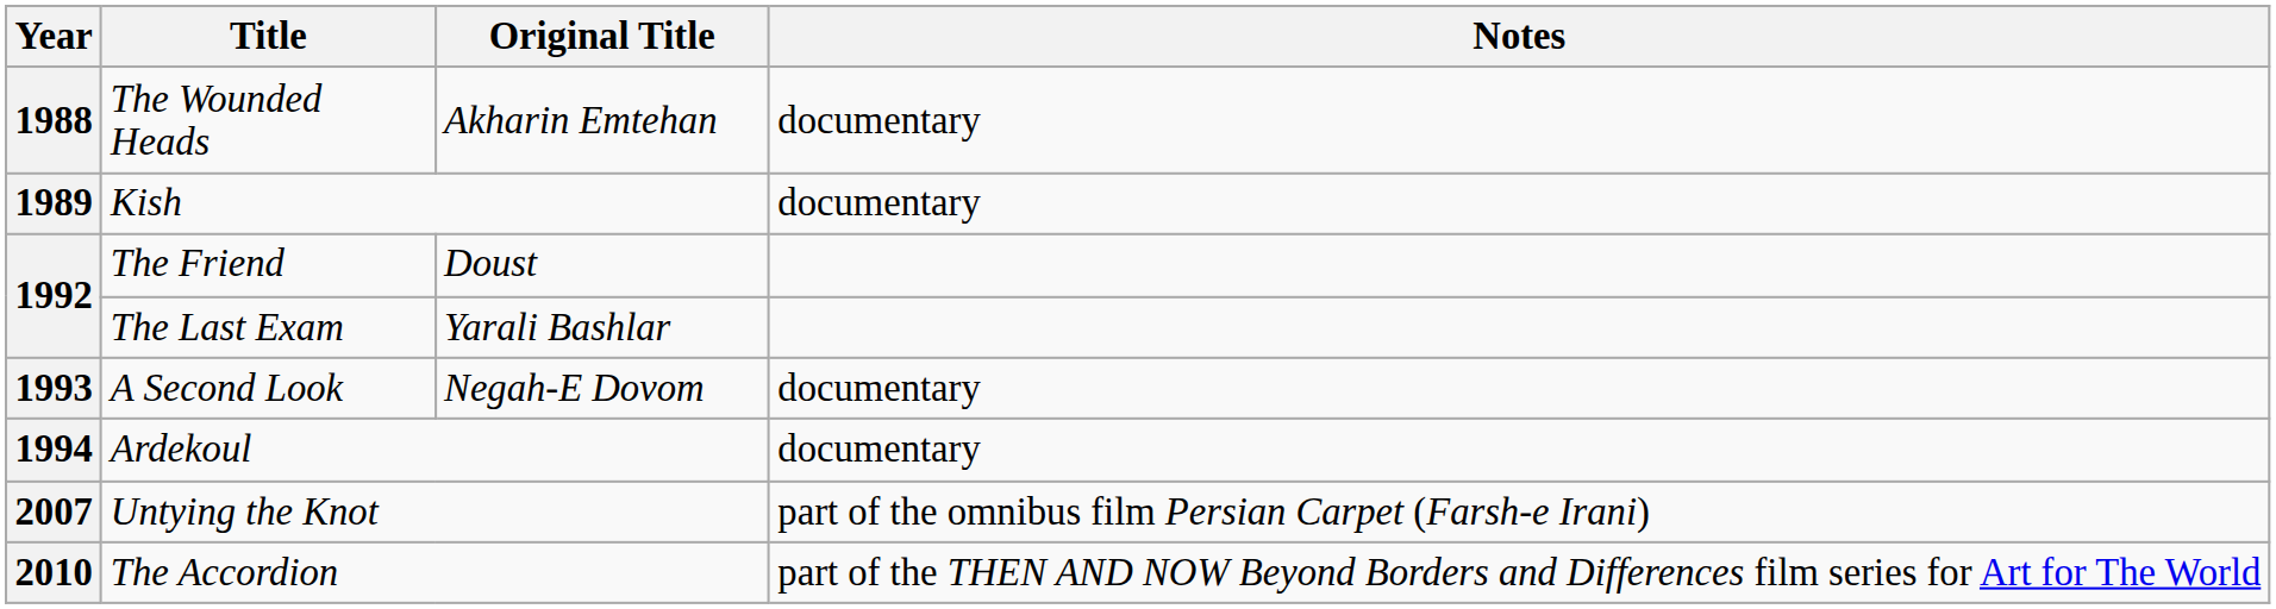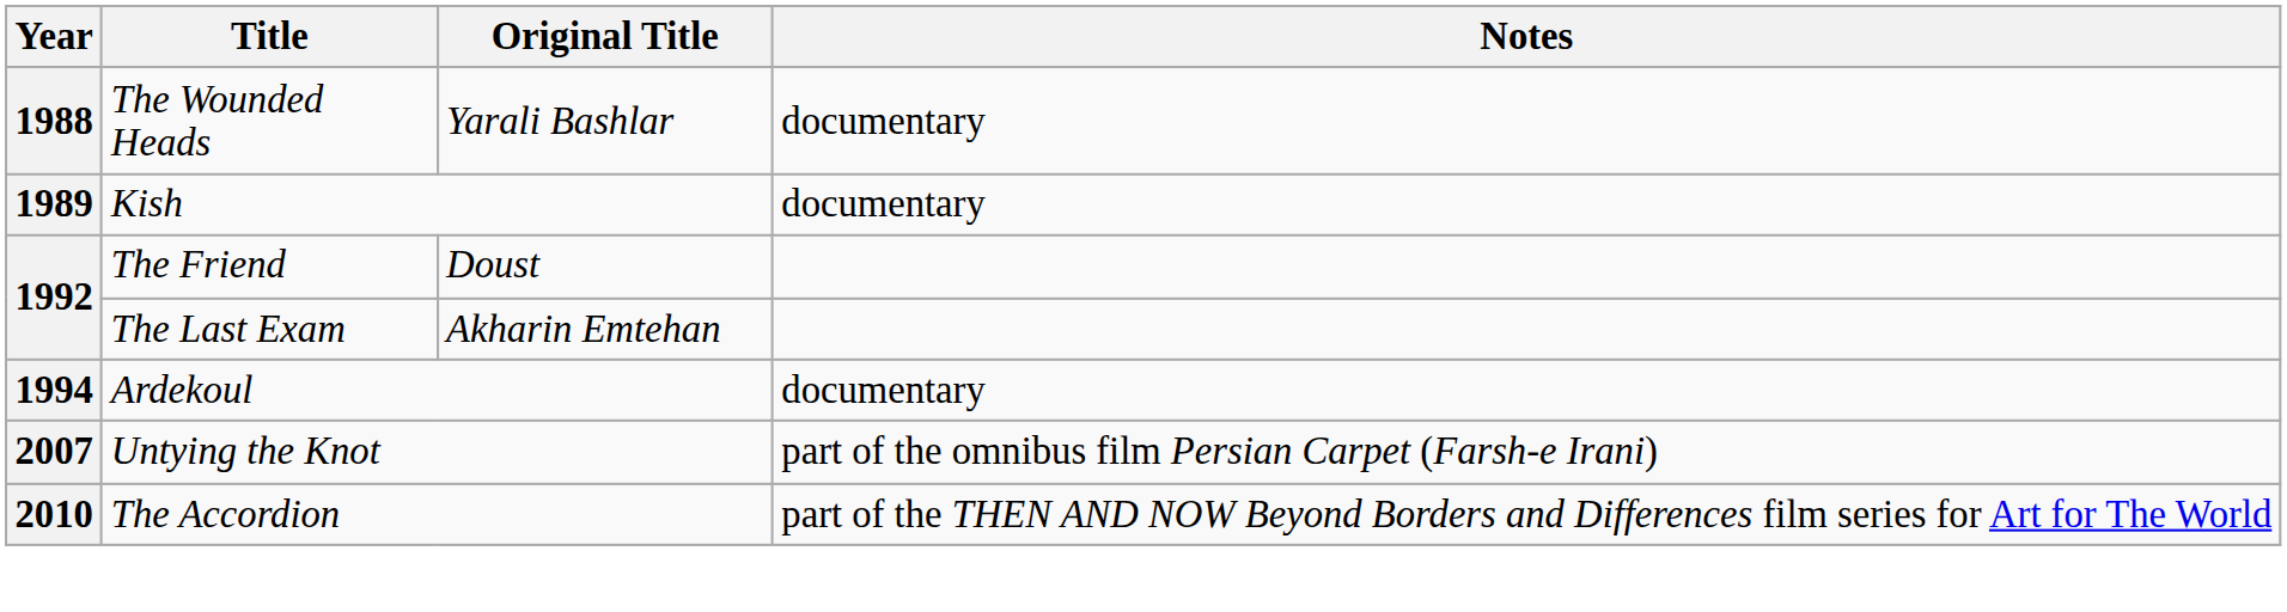The Wounded Heads | Original Title: Akharin Emtehan -> Yarali Bashlar
The Last Exam | Original Title: Yarali Bashlar -> Akharin Emtehan
- row: 1993 | A Second Look | Negah-E Dovom | documentary
